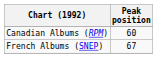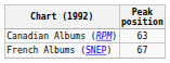Canadian Albums (RPM) | Peak position: 60 -> 63
